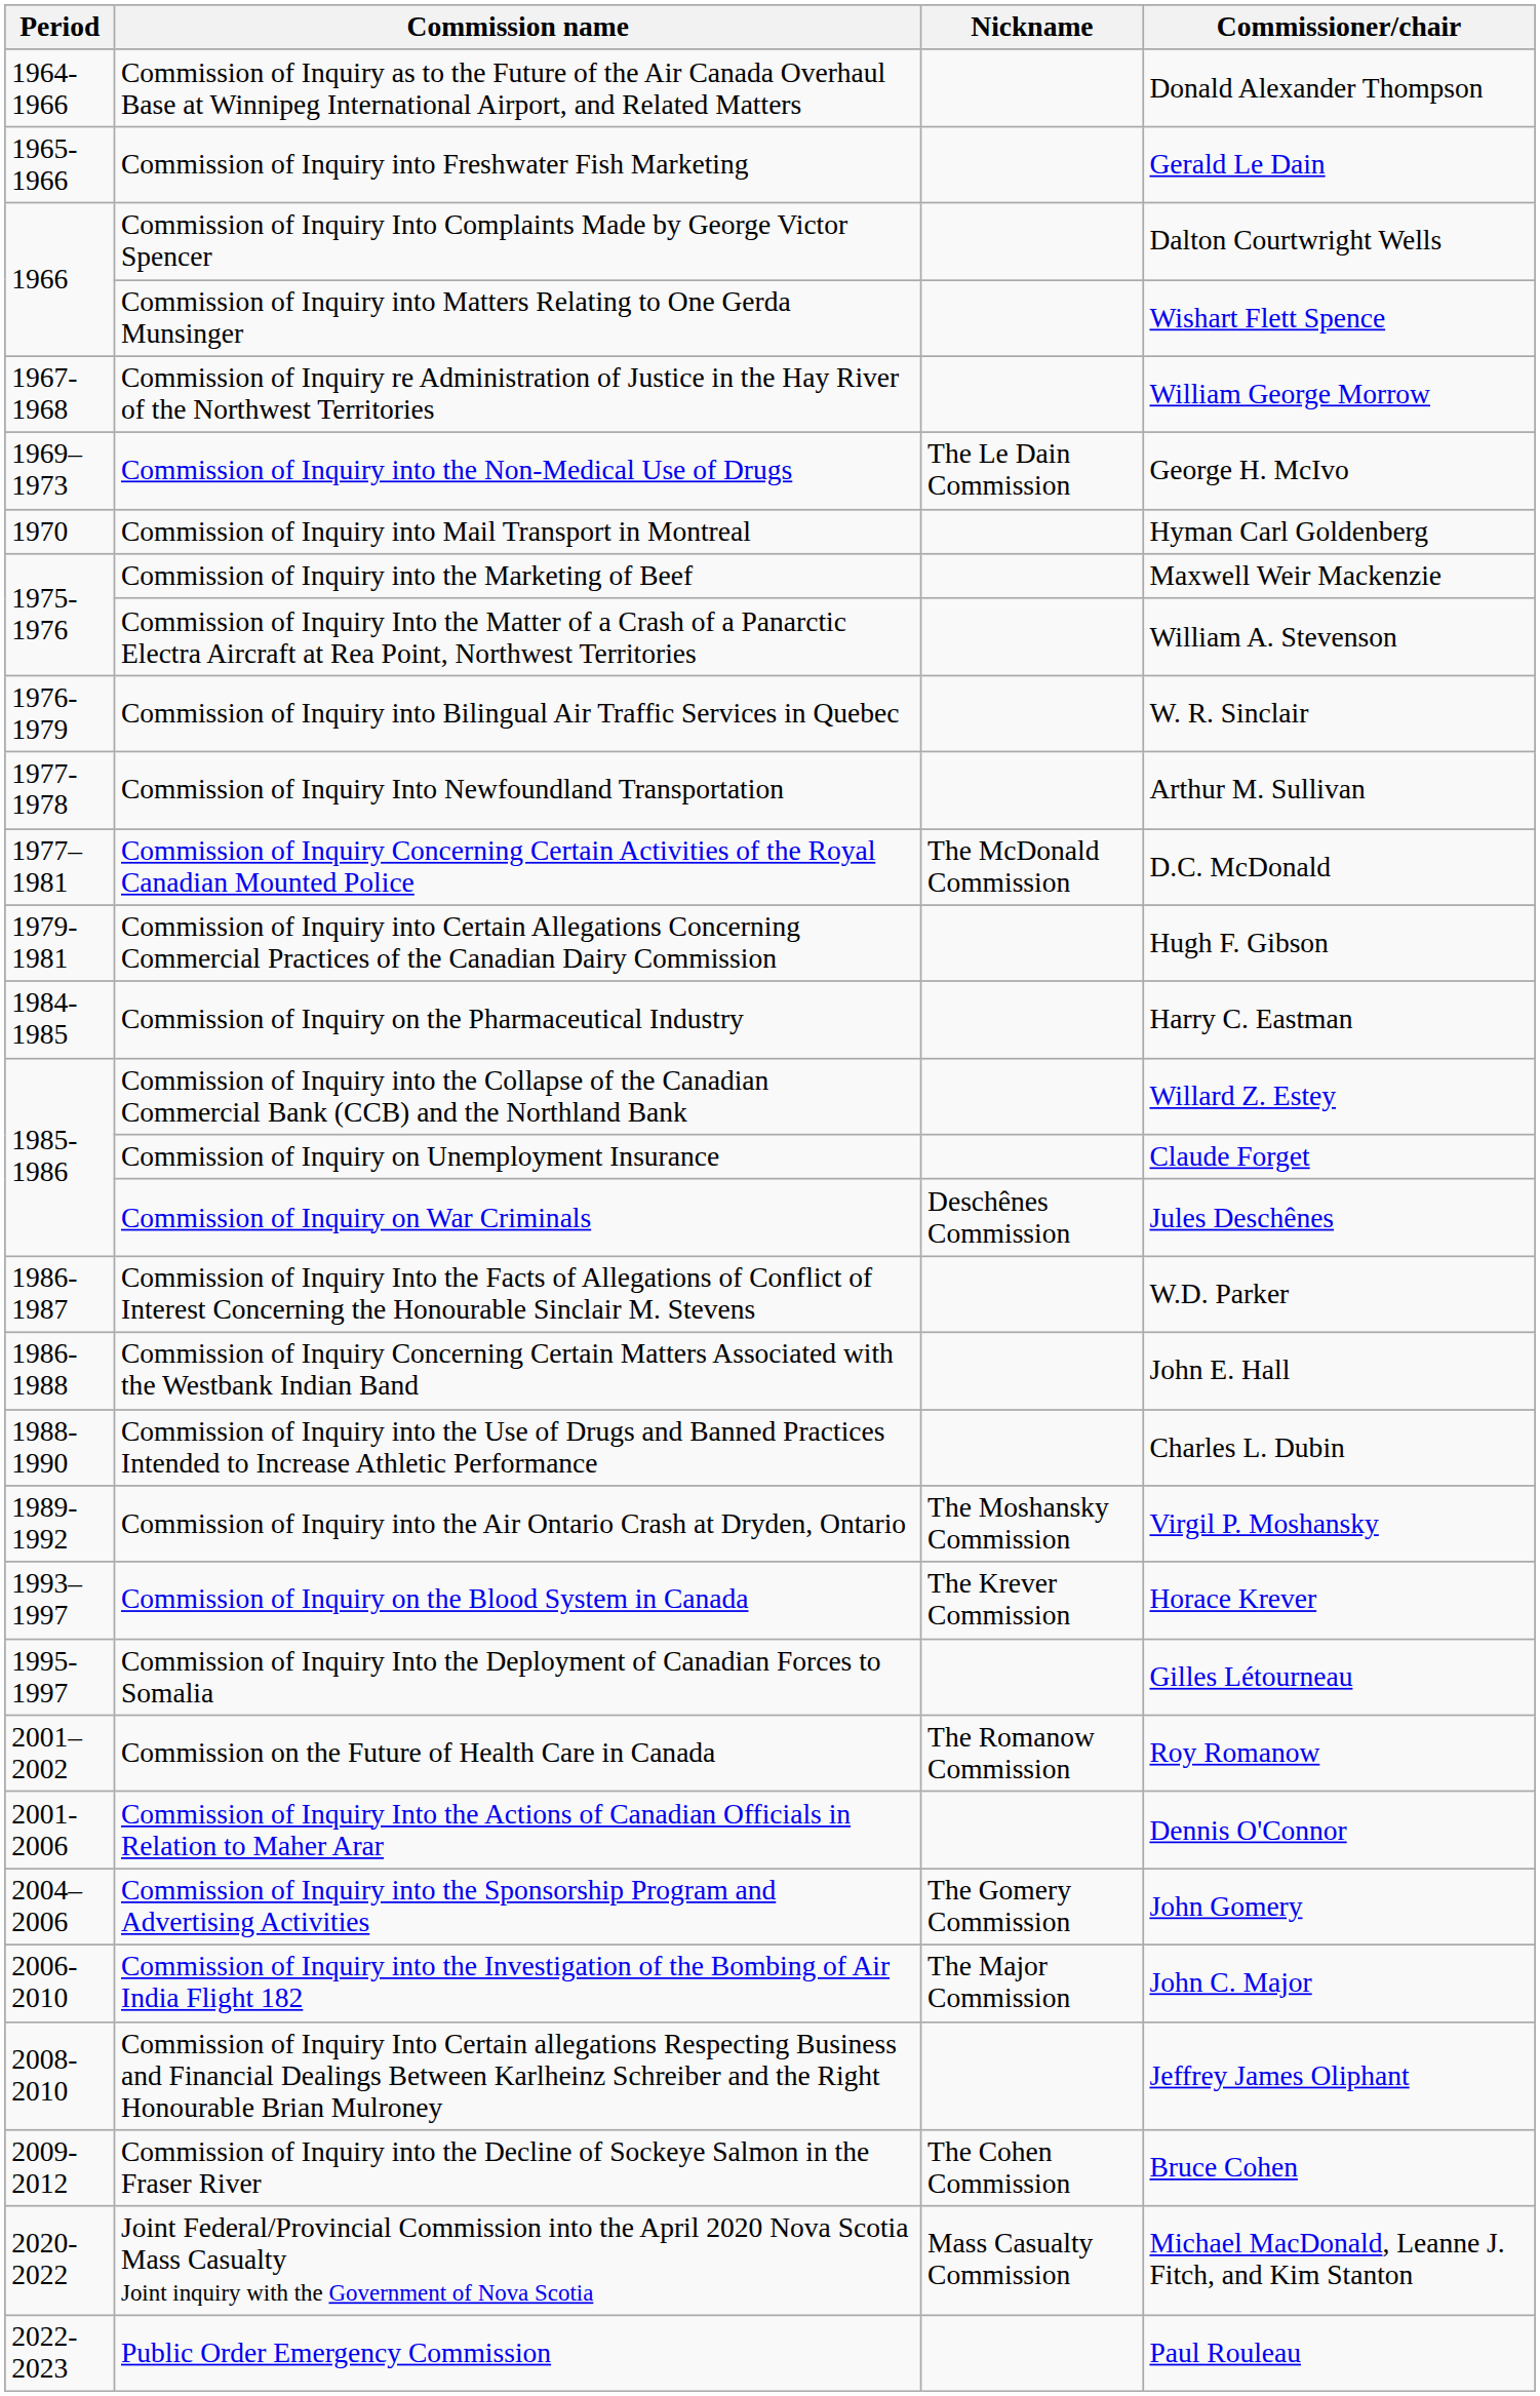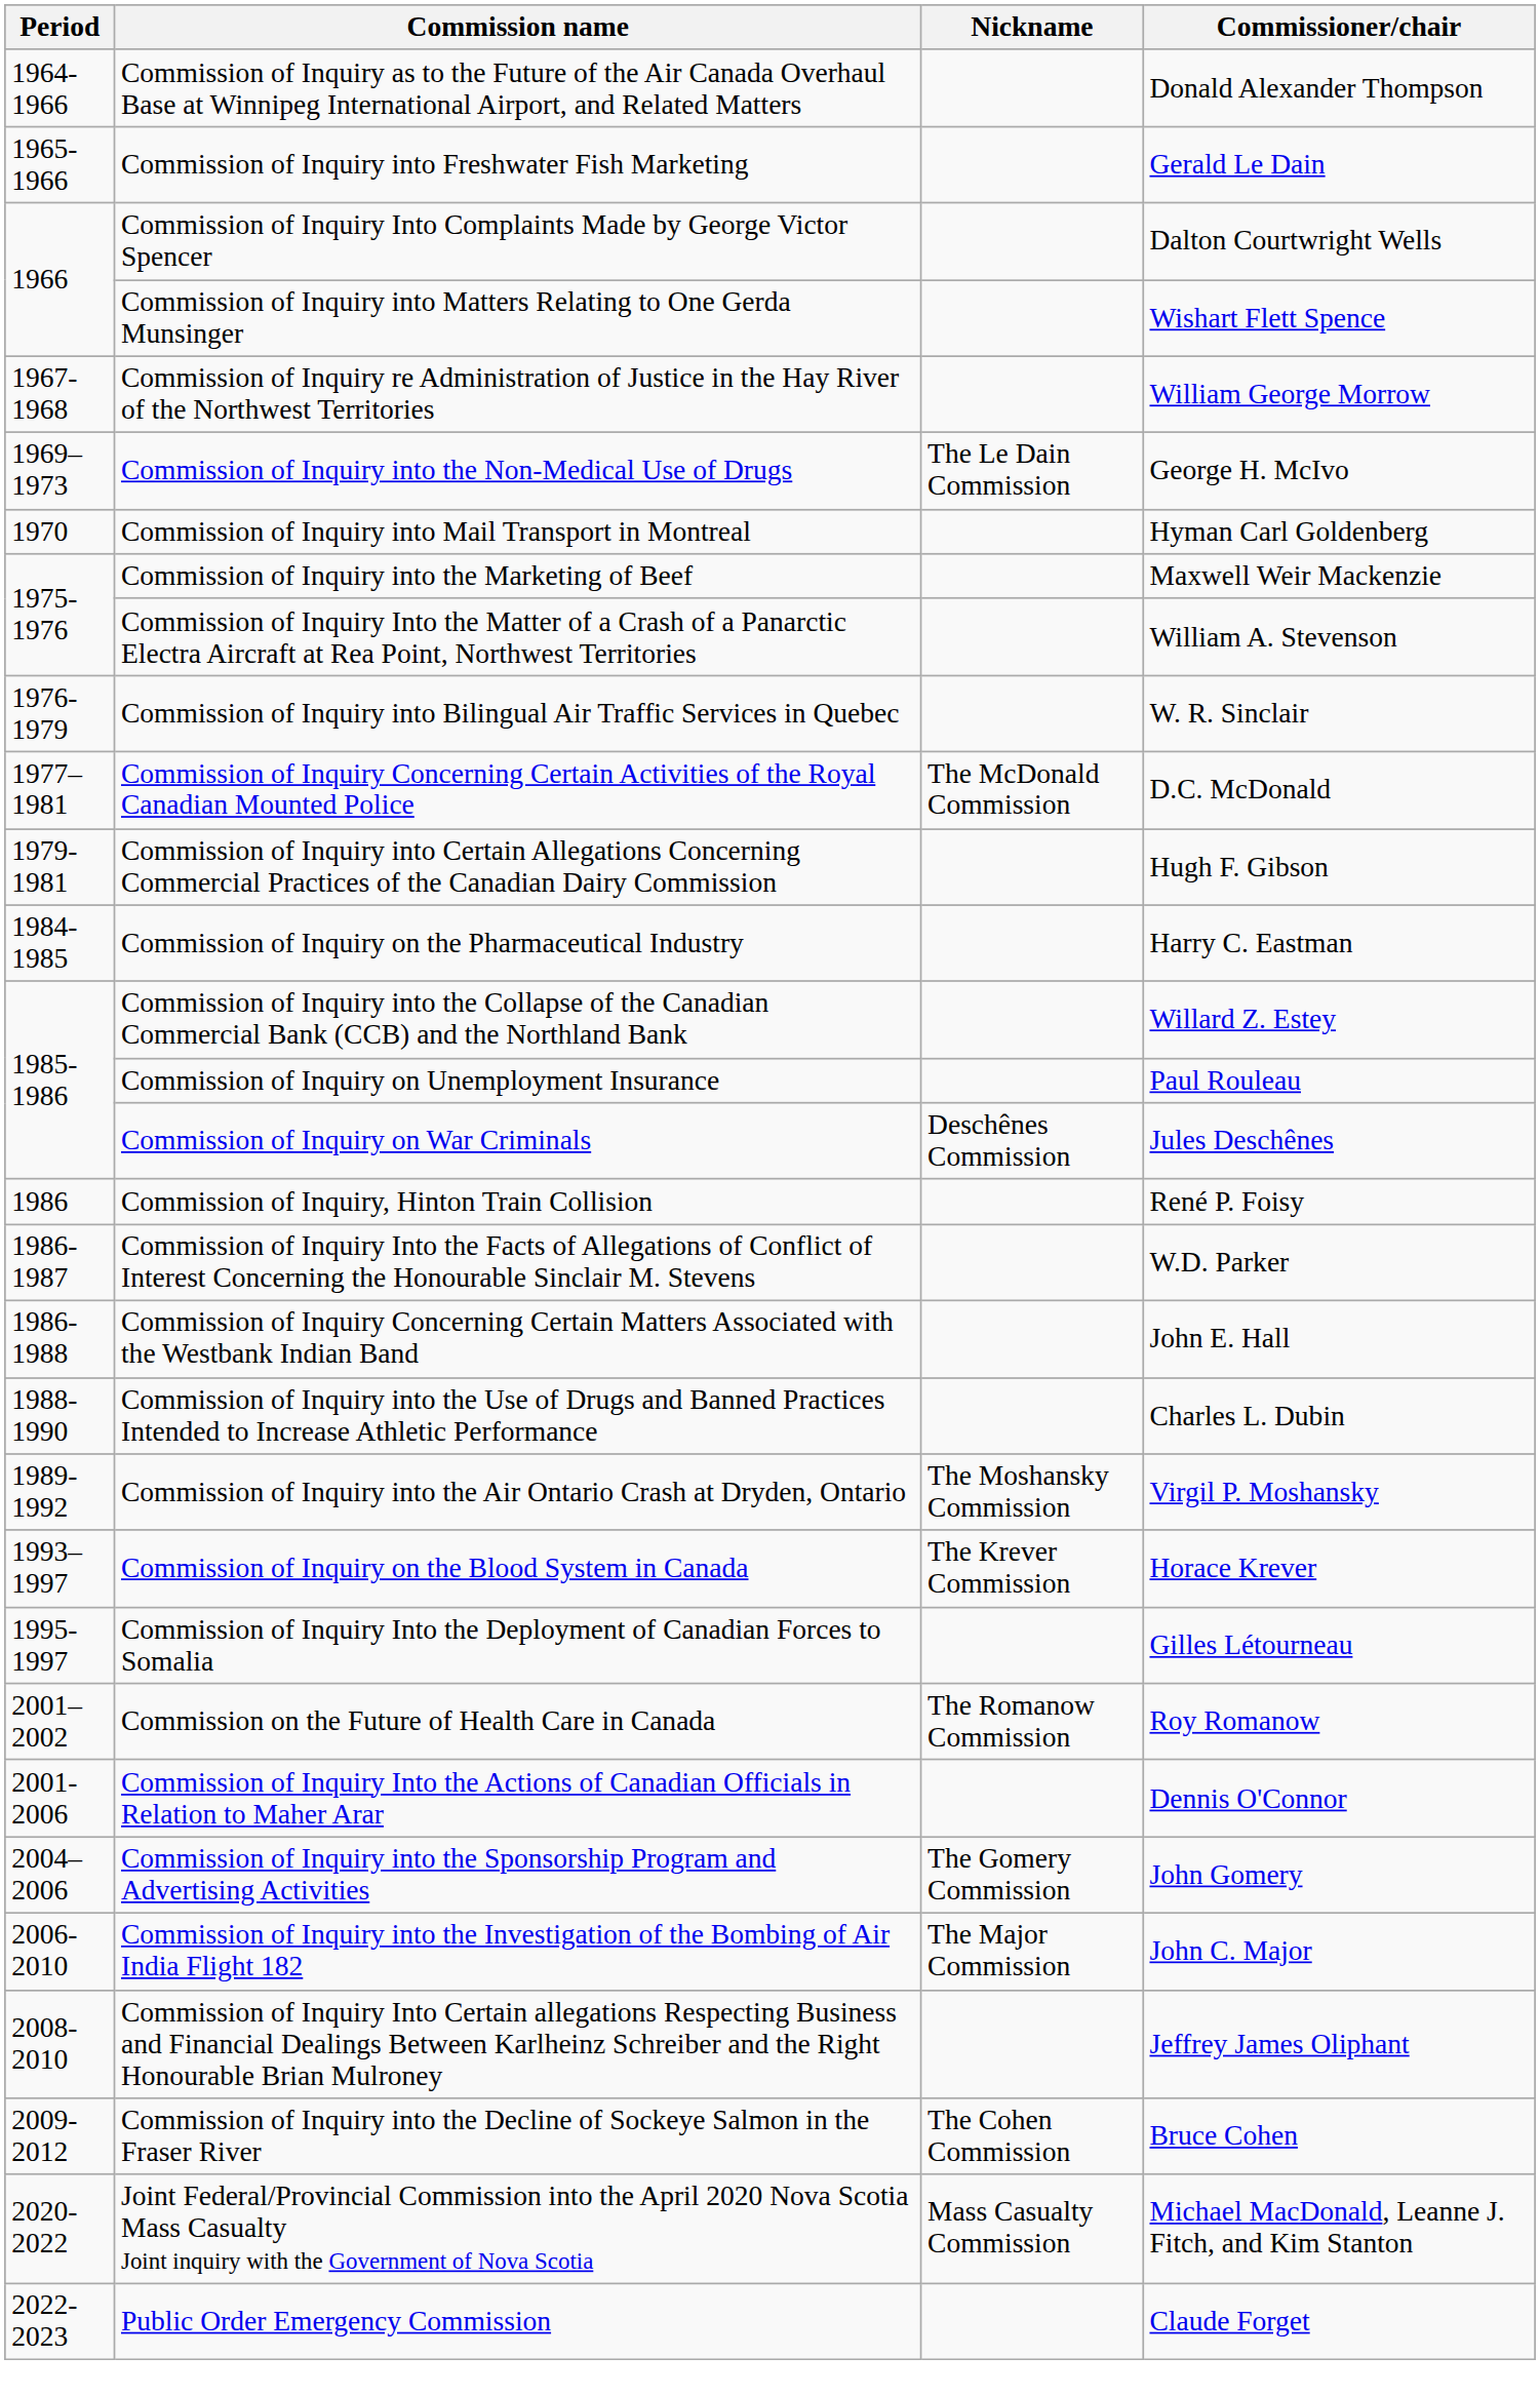- row: 1977-1978 | Commission of Inquiry Into Newfoundland Transportation | Arthur M. Sullivan
Commission of Inquiry on Unemployment Insurance | Commissioner/chair: Claude Forget -> Paul Rouleau
+ row: 1986 | Commission of Inquiry, Hinton Train Collision | René P. Foisy
Public Order Emergency Commission | Commissioner/chair: Paul Rouleau -> Claude Forget
